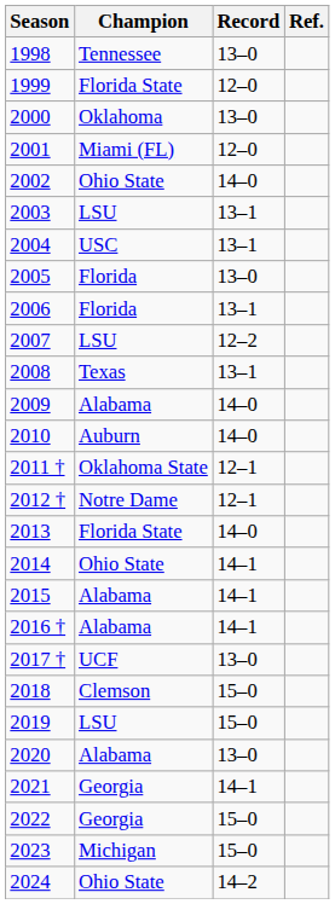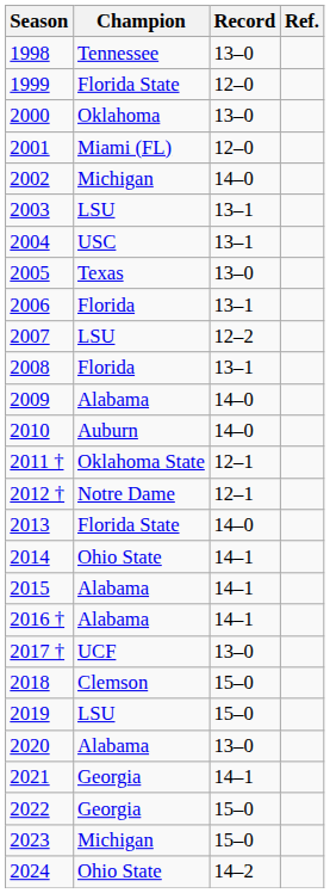2002 | Champion: Ohio State -> Michigan
2005 | Champion: Florida -> Texas
2008 | Champion: Texas -> Florida
